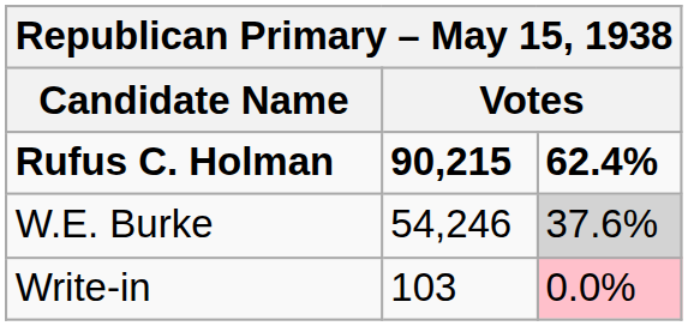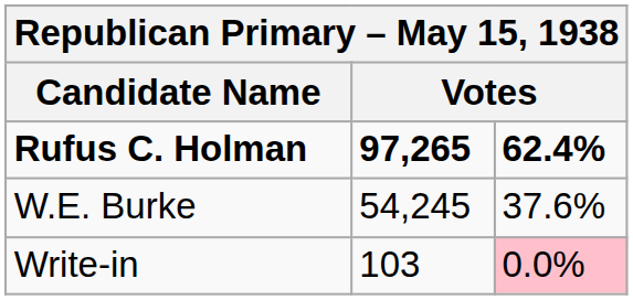Rufus C. Holman | column 2: 90,215 -> 97,265
W.E. Burke | column 2: 54,246 -> 54,245
W.E. Burke | column 3: lightgrey background -> no background
